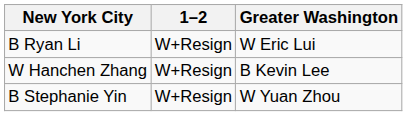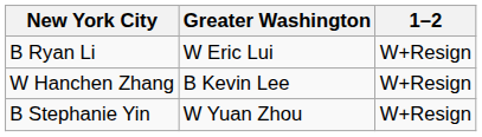columns swapped: 1–2 <-> Greater Washington
